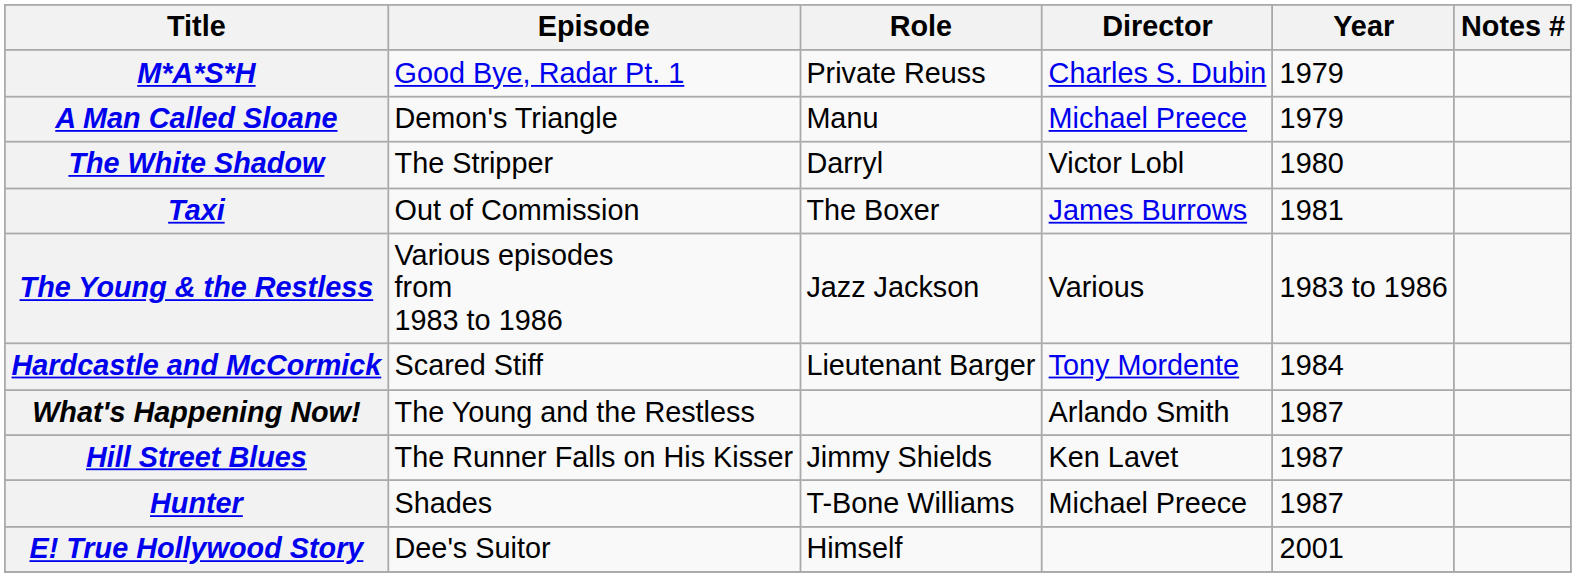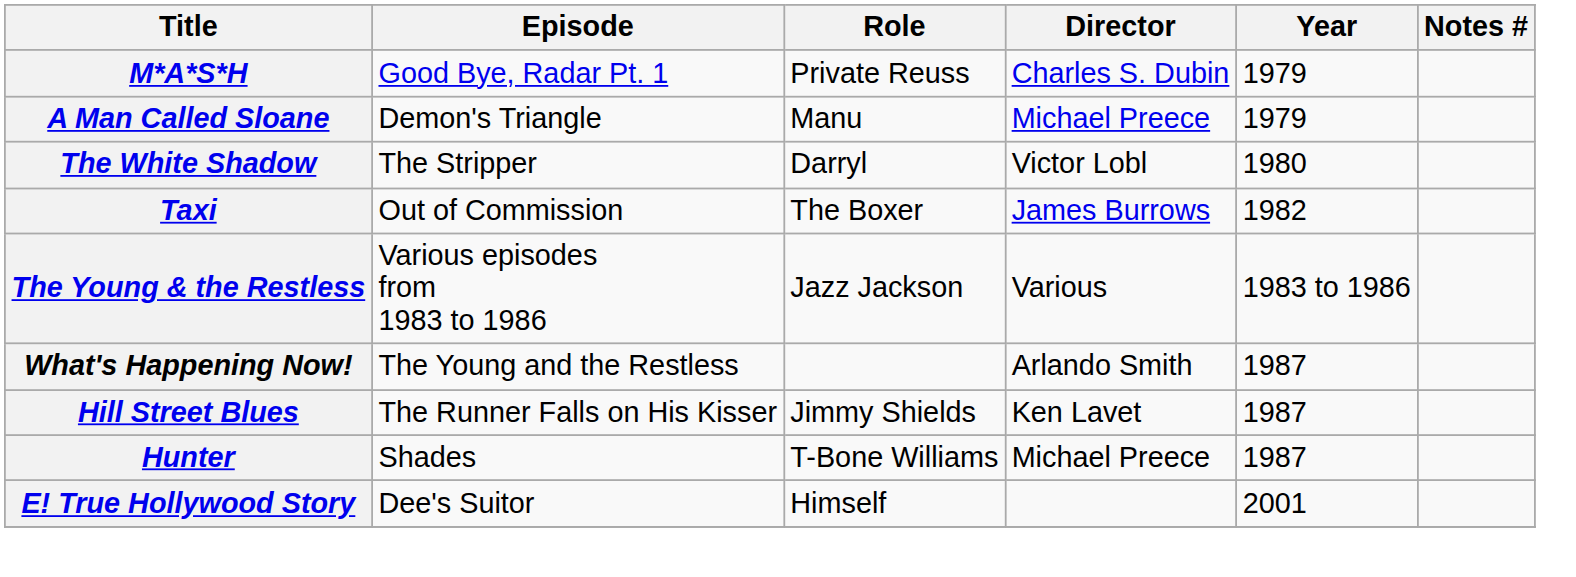Taxi | Year: 1981 -> 1982
- row: Hardcastle and McCormick | Scared Stiff | Lieutenant Barger | Tony Mordente | 1984
